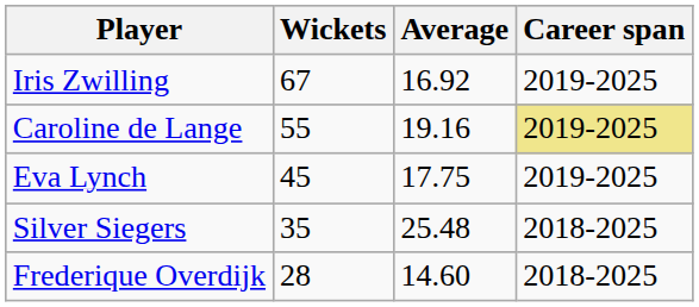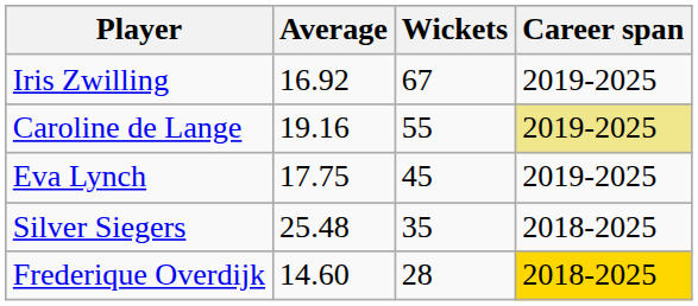columns swapped: Wickets <-> Average
Frederique Overdijk | Career span: no background -> gold background
